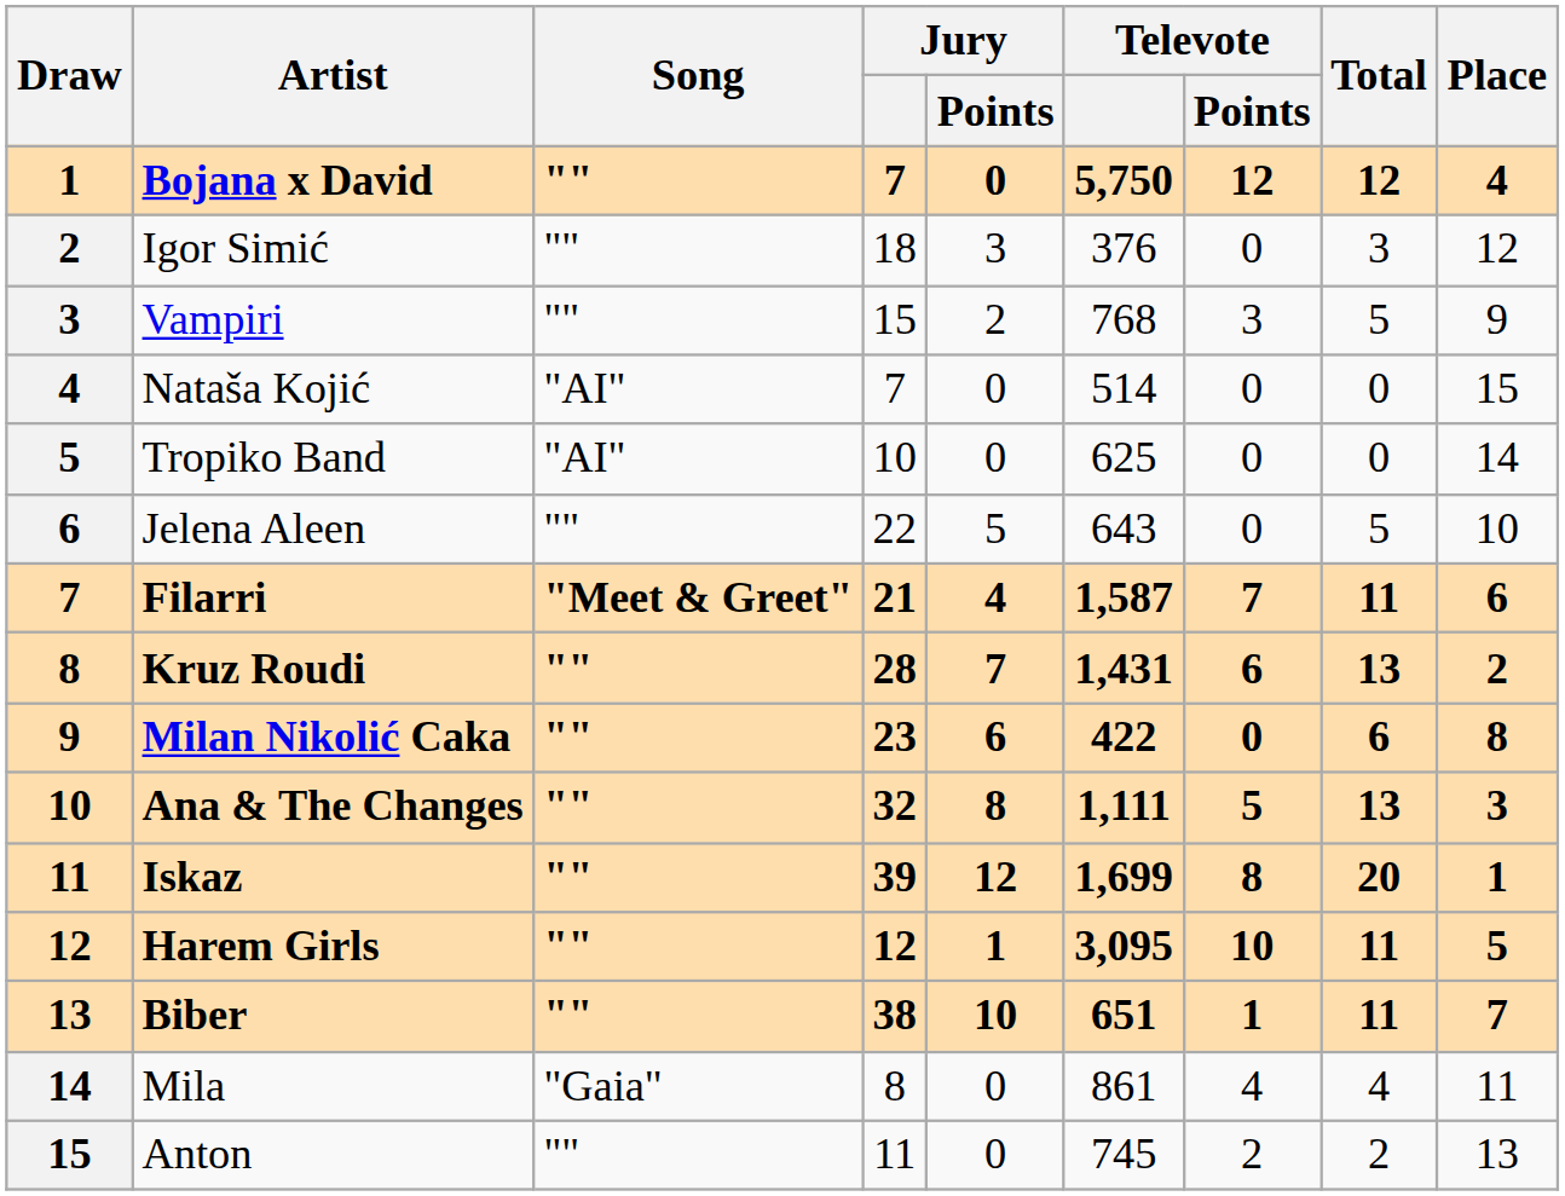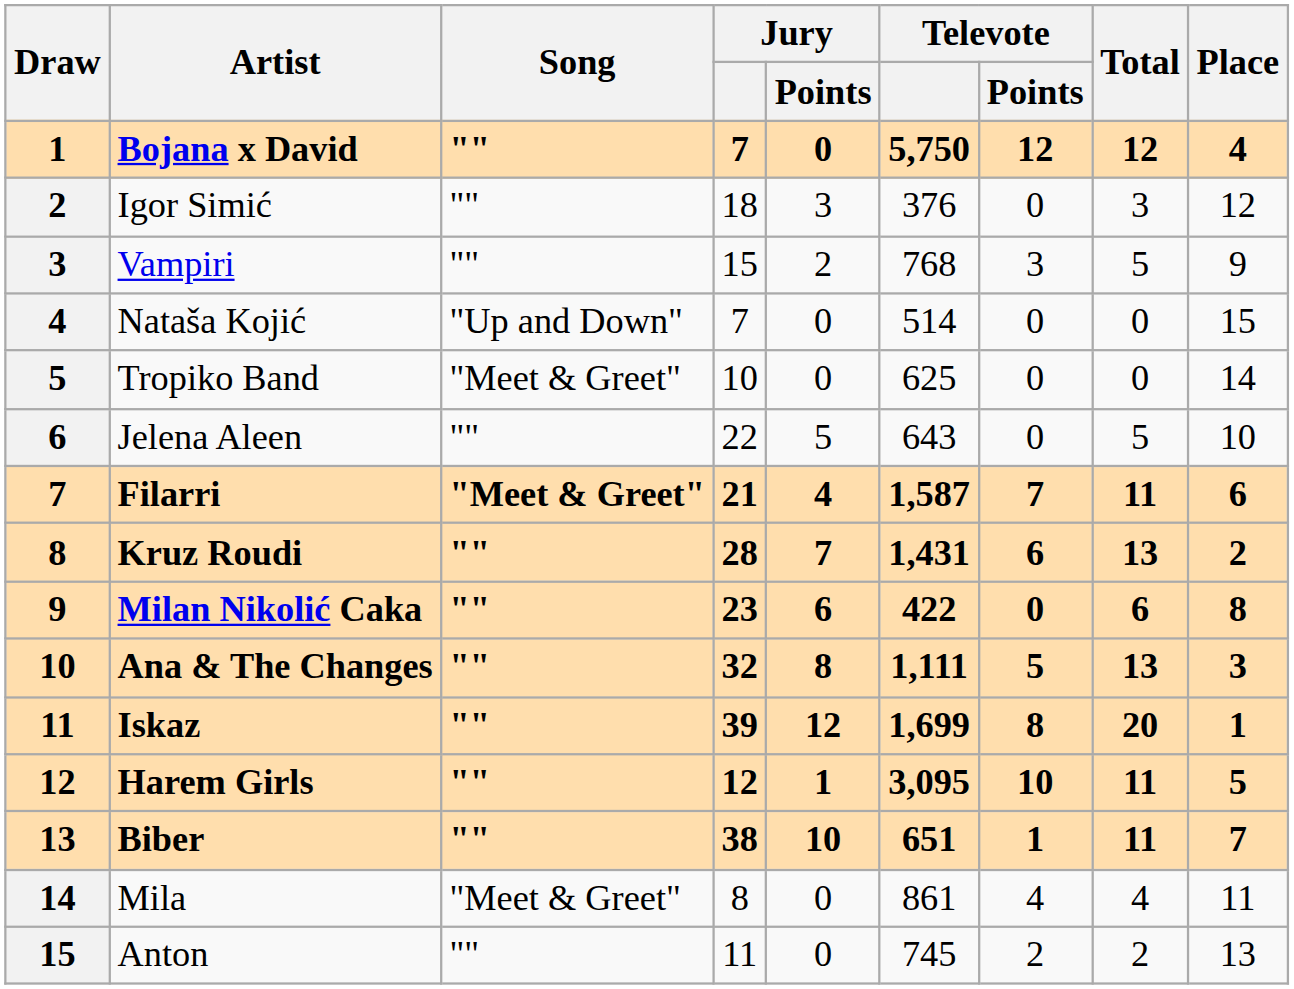Nataša Kojić | Song: "AI" -> "Up and Down"
Tropiko Band | Song: "AI" -> "Meet & Greet"
Mila | Song: "Gaia" -> "Meet & Greet"
